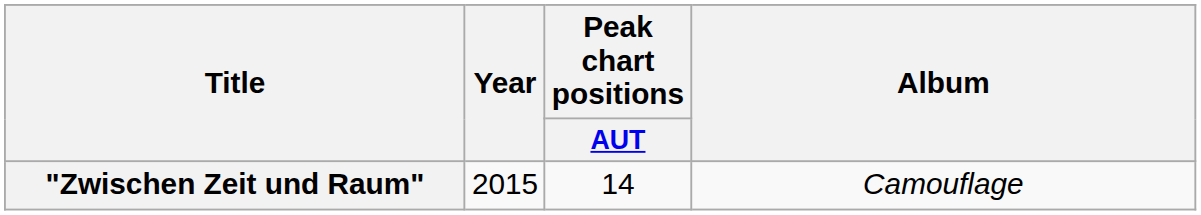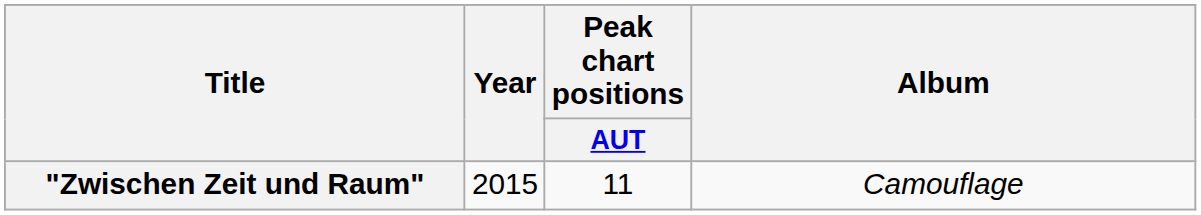"Zwischen Zeit und Raum" | Peak chart positions / AUT: 14 -> 11
